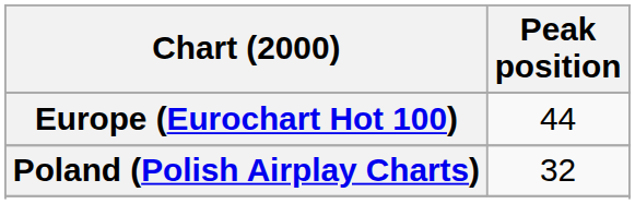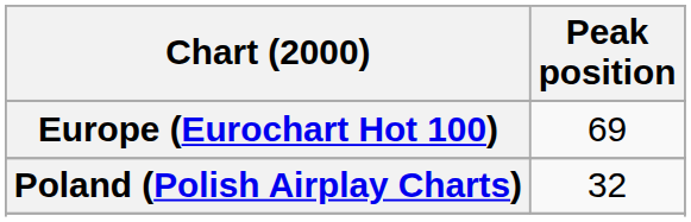Europe (Eurochart Hot 100) | Peak position: 44 -> 69
